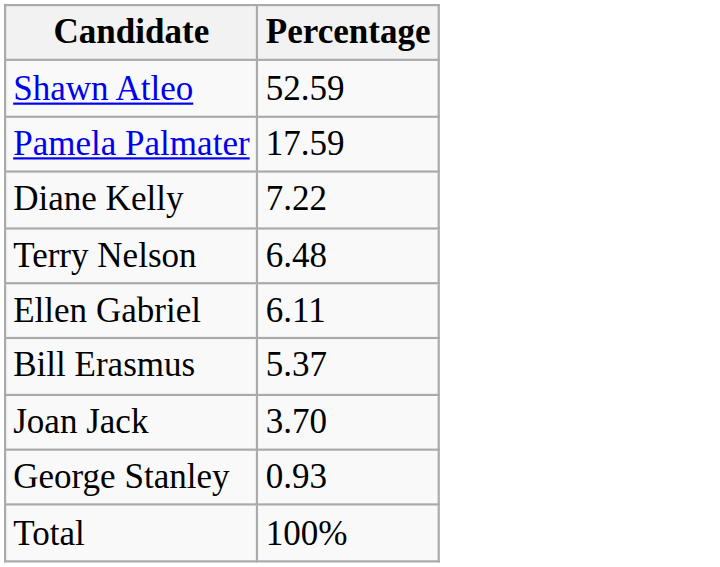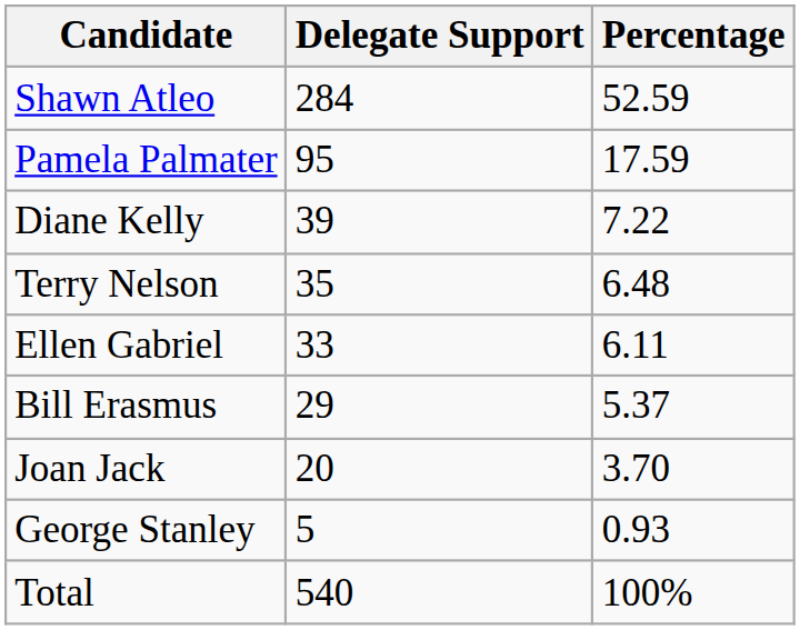+ column: Delegate Support | 284 | 95 | 39 | 35 | 33 | 29 | 20 | 5 | 540
